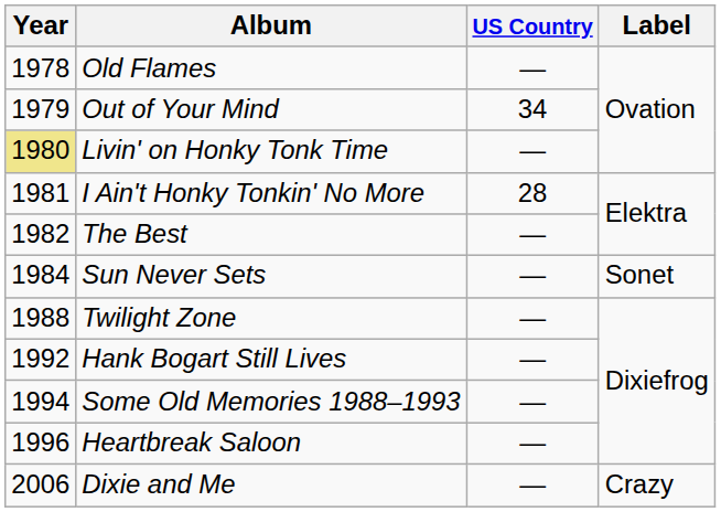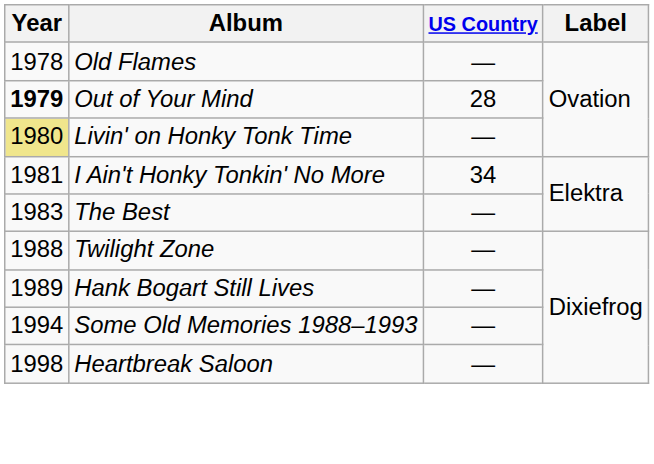Out of Your Mind | Year: normal -> bold
Out of Your Mind | US Country: 34 -> 28
I Ain't Honky Tonkin' No More | US Country: 28 -> 34
The Best | Year: 1982 -> 1983
- row: 1984 | Sun Never Sets | — | Sonet
Hank Bogart Still Lives | Year: 1992 -> 1989
Heartbreak Saloon | Year: 1996 -> 1998
- row: 2006 | Dixie and Me | — | Crazy
